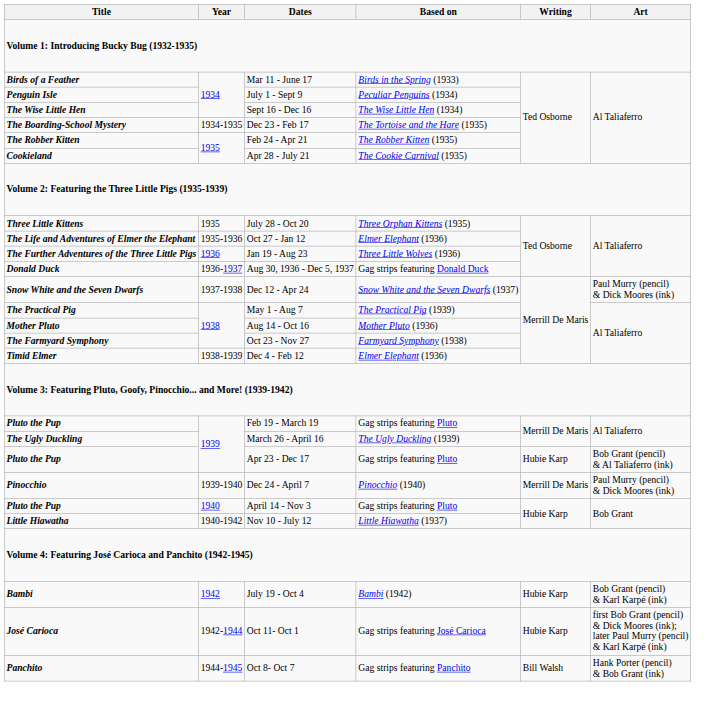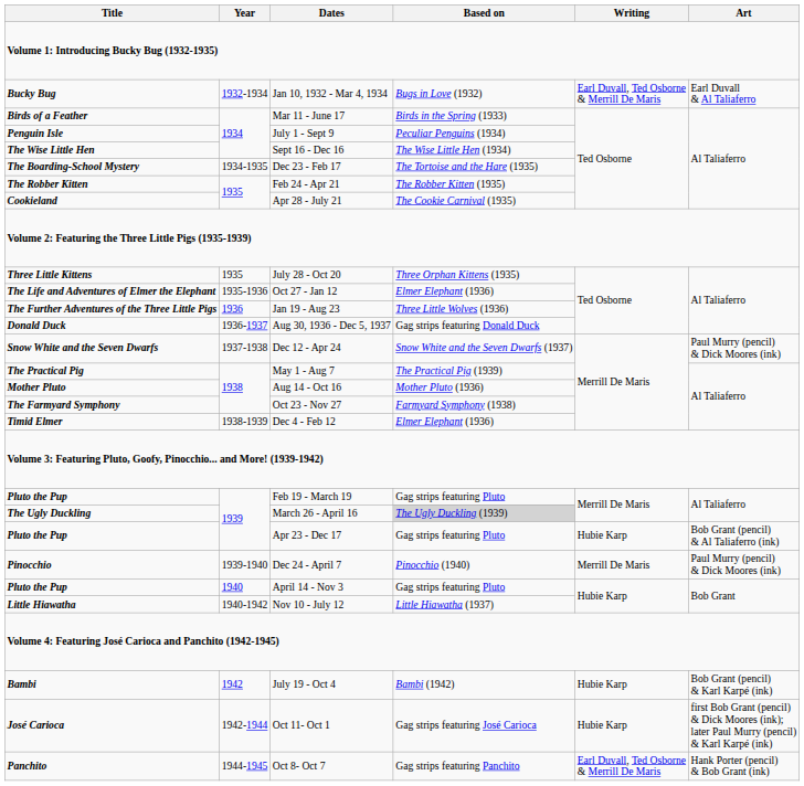+ row: Bucky Bug | 1932-1934 | Jan 10, 1932 - Mar 4, 1934 | Bugs in Love (1932) | Earl Duvall, Ted Osborne & Merrill De Maris | Earl Duvall & Al Taliaferro
March 26 - April 16 | Based on: no background -> lightgrey background
Oct 8- Oct 7 | Writing: Bill Walsh -> Earl Duvall, Ted Osborne & Merrill De Maris
